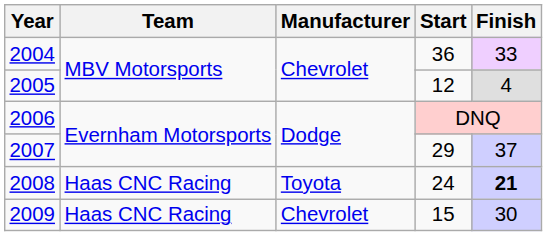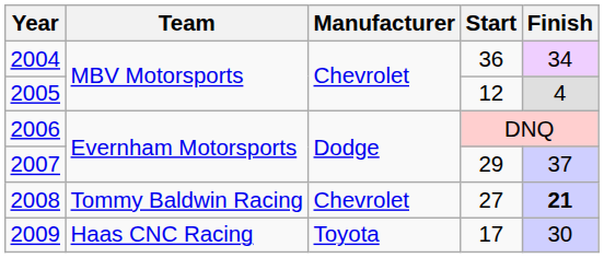2004 | Finish: 33 -> 34
2008 | Team: Haas CNC Racing -> Tommy Baldwin Racing
2008 | Manufacturer: Toyota -> Chevrolet
2008 | Start: 24 -> 27
2009 | Manufacturer: Chevrolet -> Toyota
2009 | Start: 15 -> 17
